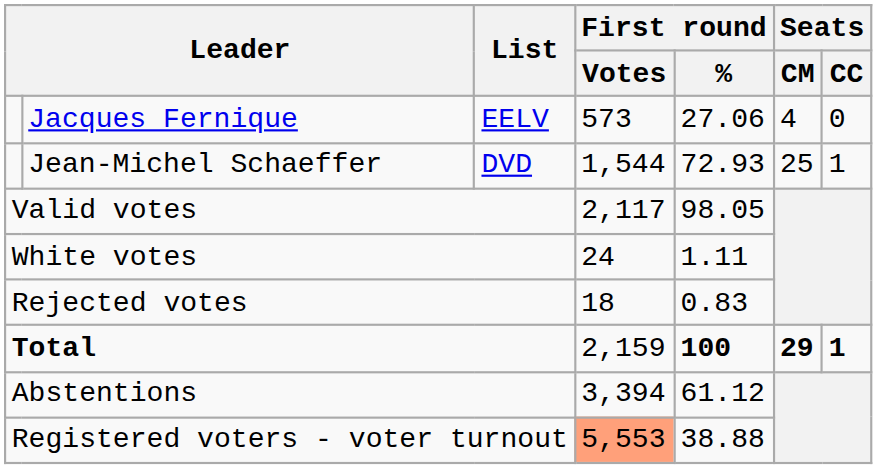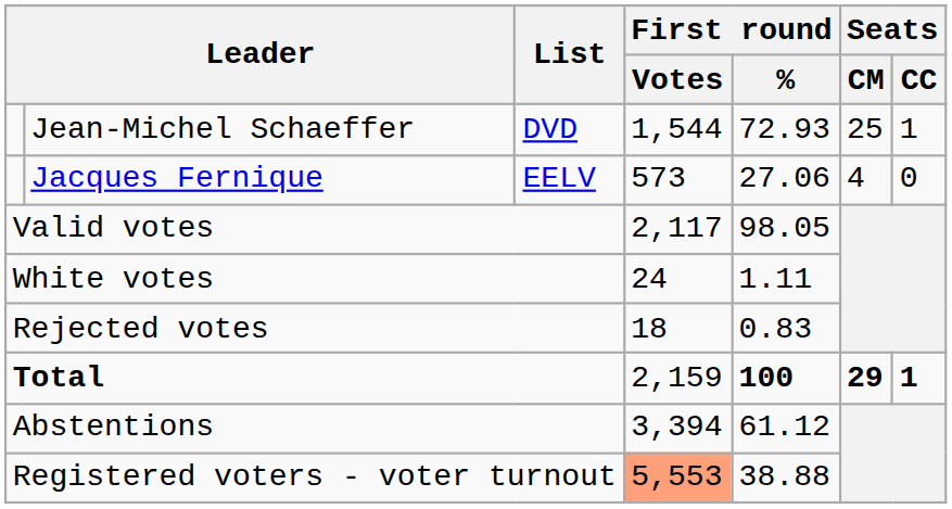rows swapped: Jean-Michel Schaeffer <-> Jacques Fernique
